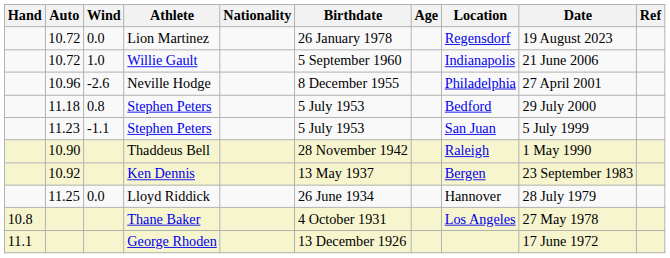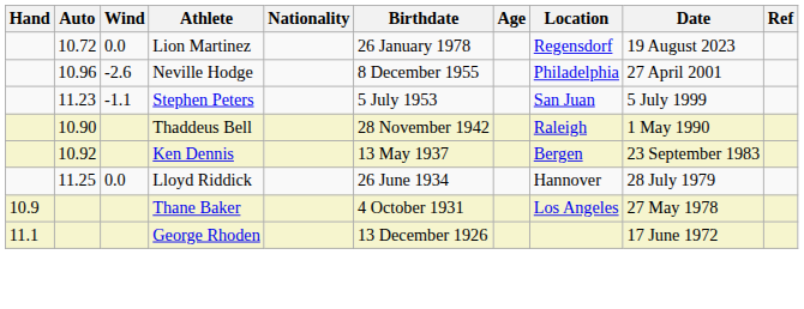- row: 10.72 | 1.0 | Willie Gault | 5 September 1960 | Indianapolis | 21 June 2006
- row: 11.18 | 0.8 | Stephen Peters | 5 July 1953 | Bedford | 29 July 2000
Thane Baker | Hand: 10.8 -> 10.9
